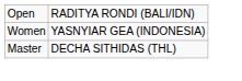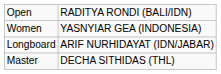+ row: Longboard | ARIF NURHIDAYAT (IDN/JABAR)
